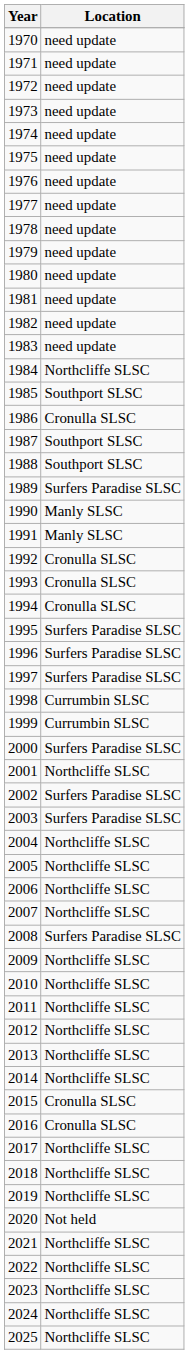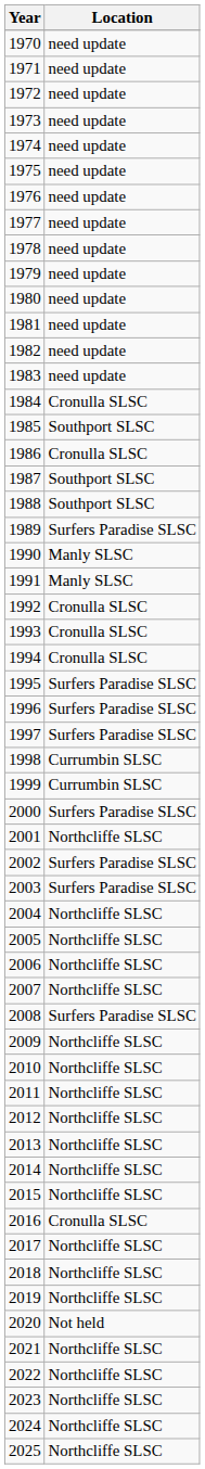1984 | Location: Northcliffe SLSC -> Cronulla SLSC
2015 | Location: Cronulla SLSC -> Northcliffe SLSC
